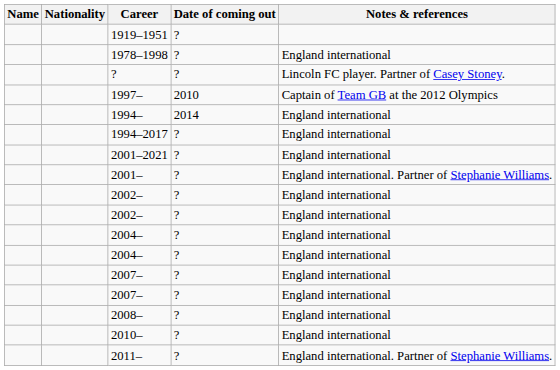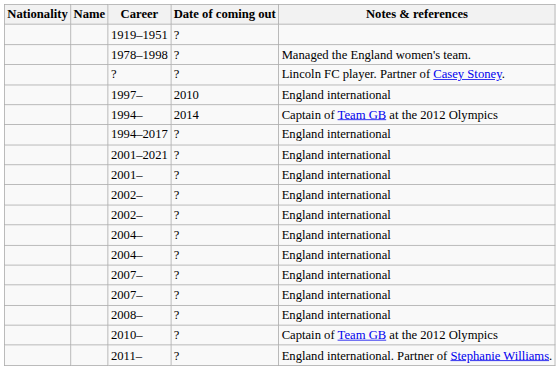columns swapped: Name <-> Nationality
1978–1998 | Notes & references: England international -> Managed the England women's team.
1997– | Notes & references: Captain of Team GB at the 2012 Olympics -> England international
1994– | Notes & references: England international -> Captain of Team GB at the 2012 Olympics
2001– | Notes & references: England international. Partner of Stephanie Williams. -> England international
2010– | Notes & references: England international -> Captain of Team GB at the 2012 Olympics
